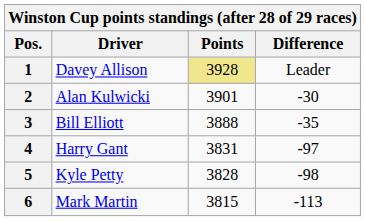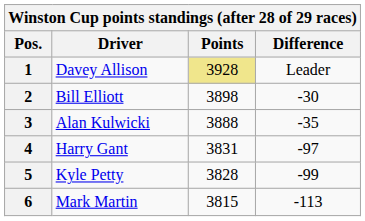2 | Driver: Alan Kulwicki -> Bill Elliott
2 | Points: 3901 -> 3898
3 | Driver: Bill Elliott -> Alan Kulwicki
5 | Difference: -98 -> -99
